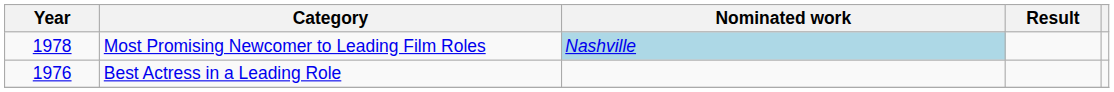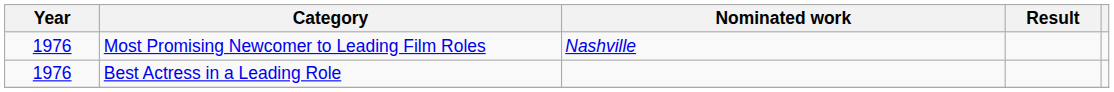Most Promising Newcomer to Leading Film Roles | Year: 1978 -> 1976
Most Promising Newcomer to Leading Film Roles | Nominated work: lightblue background -> no background
